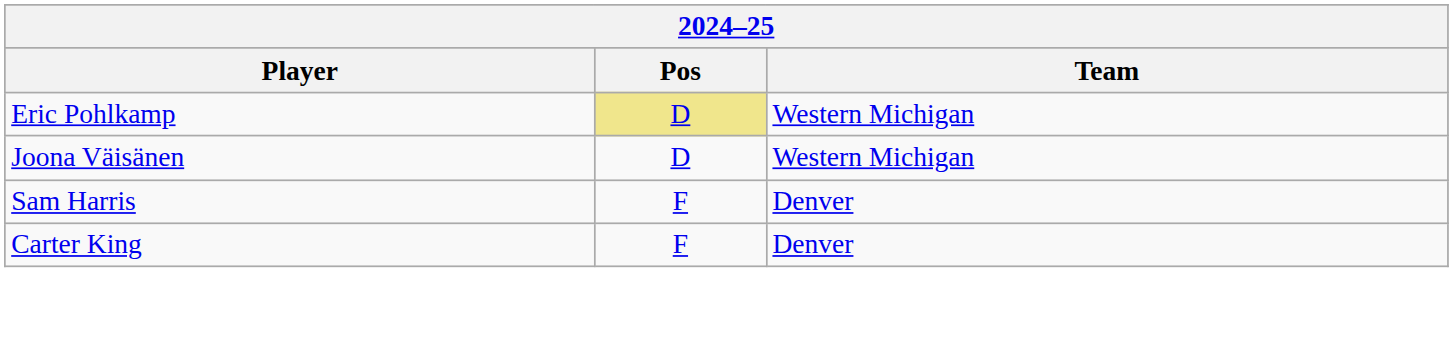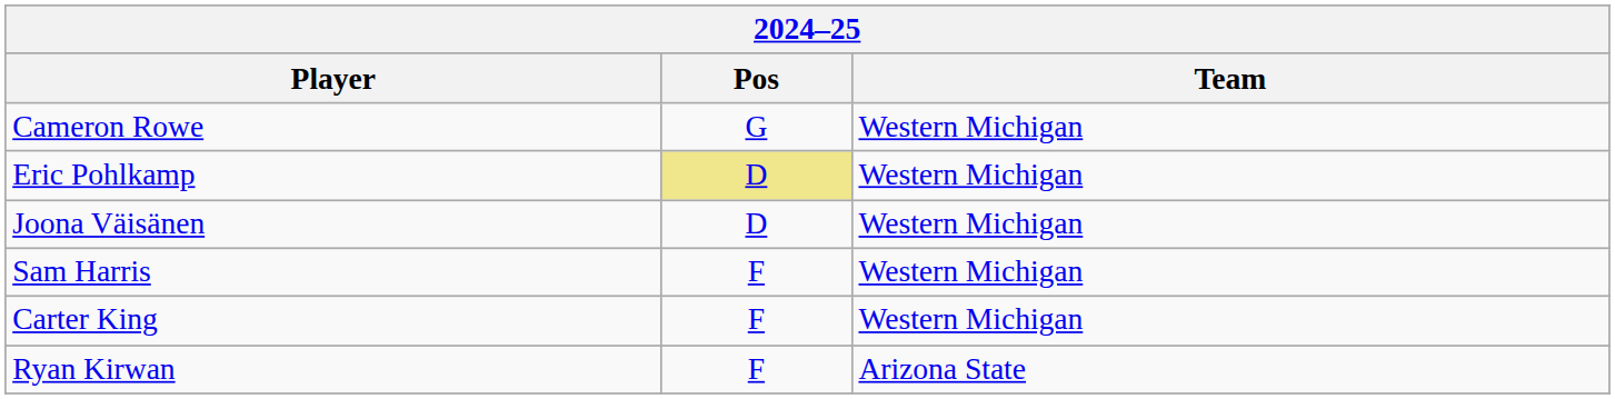+ row: Cameron Rowe | G | Western Michigan
Sam Harris | Team: Denver -> Western Michigan
Carter King | Team: Denver -> Western Michigan
+ row: Ryan Kirwan | F | Arizona State
